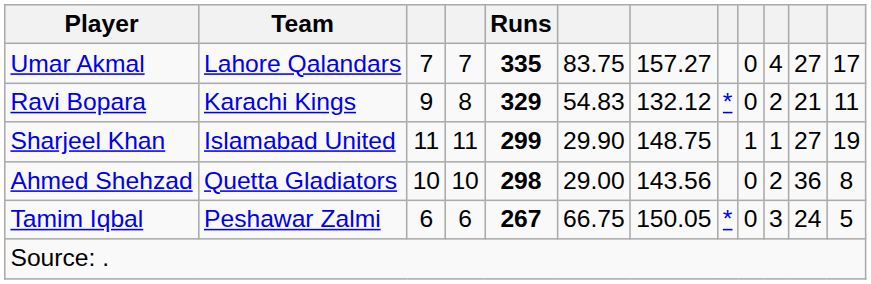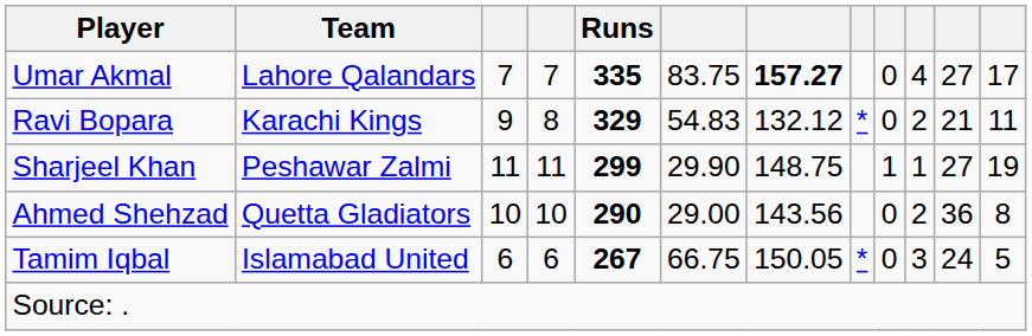Umar Akmal | column 7: normal -> bold
Sharjeel Khan | Team: Islamabad United -> Peshawar Zalmi
Ahmed Shehzad | Runs: 298 -> 290
Tamim Iqbal | Team: Peshawar Zalmi -> Islamabad United
